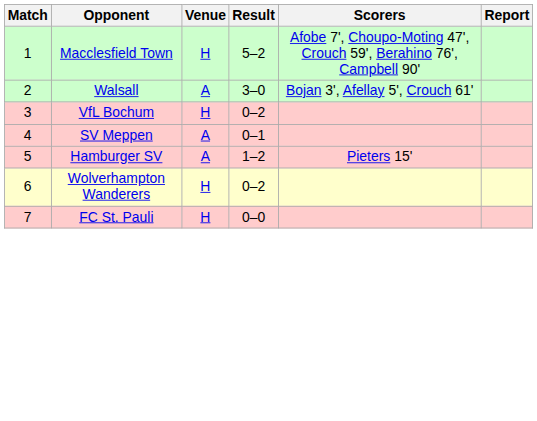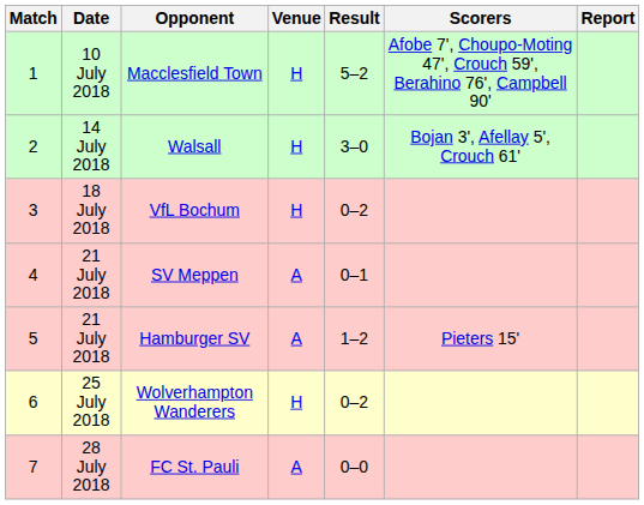+ column: Date | 10 July 2018 | 14 July 2018 | 18 July 2018 | 21 July 2018 | 21 July 2018 | 25 July 2018 | 28 July 2018
Walsall | Venue: A -> H
FC St. Pauli | Venue: H -> A
